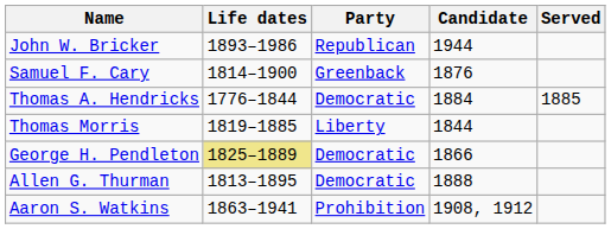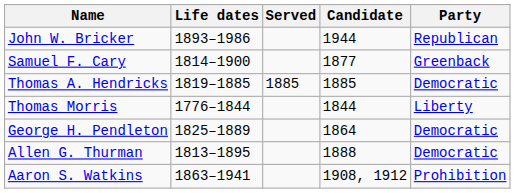columns swapped: Party <-> Served
Samuel F. Cary | Candidate: 1876 -> 1877
Thomas A. Hendricks | Life dates: 1776–1844 -> 1819–1885
Thomas A. Hendricks | Candidate: 1884 -> 1885
Thomas Morris | Life dates: 1819–1885 -> 1776–1844
George H. Pendleton | Life dates: khaki background -> no background
George H. Pendleton | Candidate: 1866 -> 1864
